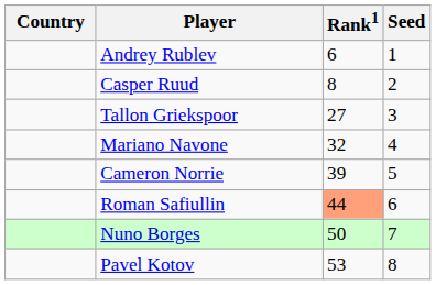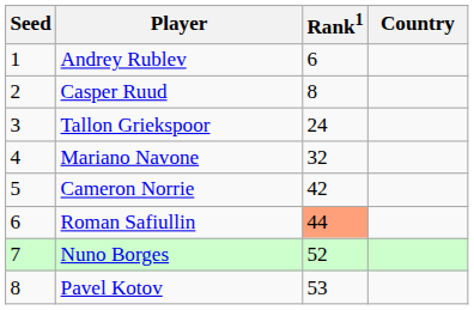columns swapped: Country <-> Seed
Tallon Griekspoor | Rank1: 27 -> 24
Cameron Norrie | Rank1: 39 -> 42
Nuno Borges | Rank1: 50 -> 52
